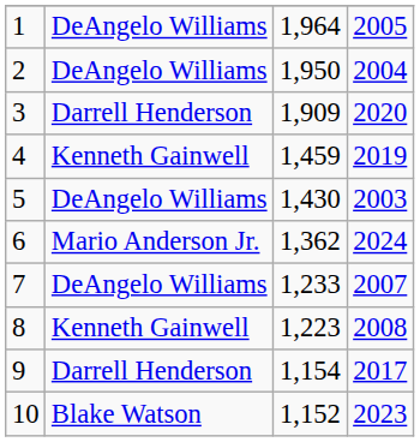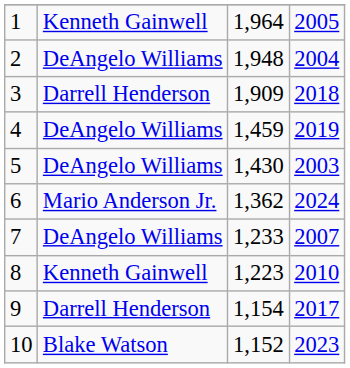1 | column 2: DeAngelo Williams -> Kenneth Gainwell
2 | column 3: 1,950 -> 1,948
3 | column 4: 2020 -> 2018
4 | column 2: Kenneth Gainwell -> DeAngelo Williams
8 | column 4: 2008 -> 2010
